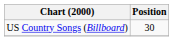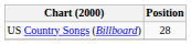US Country Songs (Billboard) | Position: 30 -> 28
